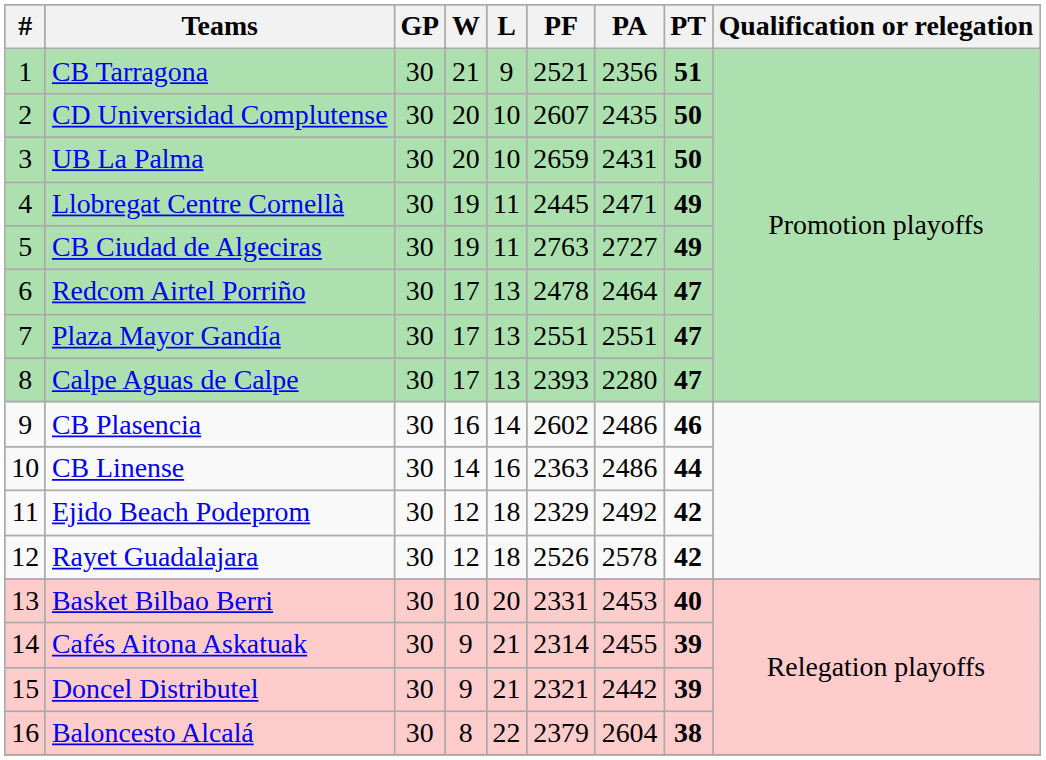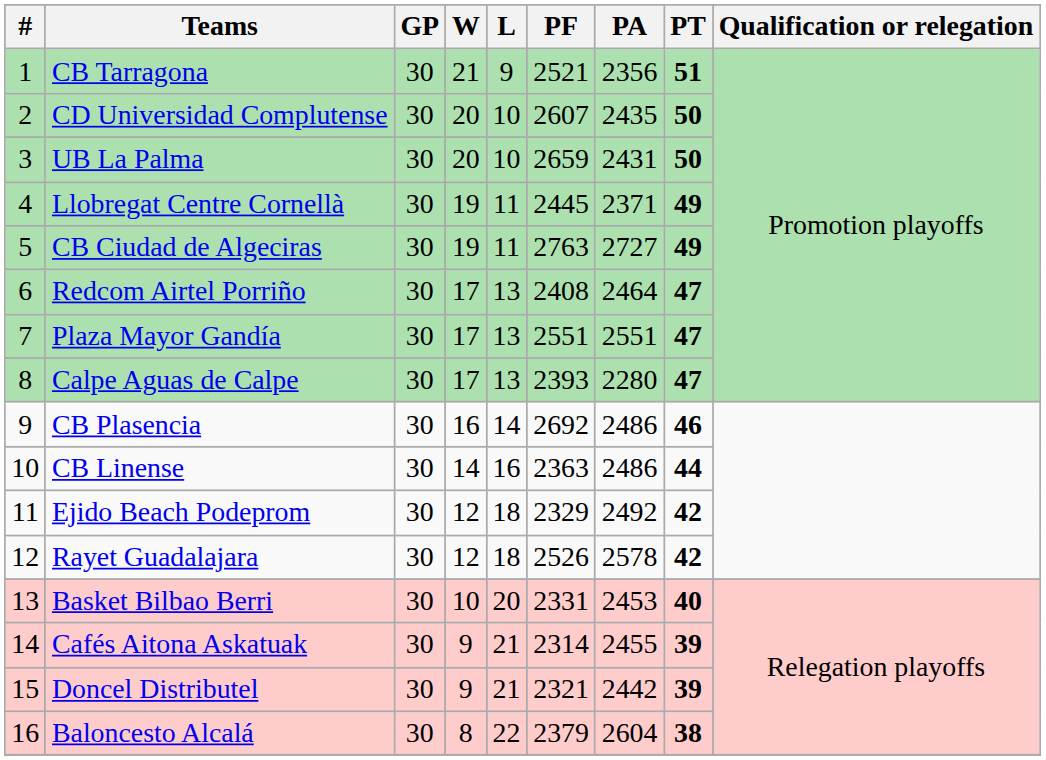Llobregat Centre Cornellà | PA: 2471 -> 2371
Redcom Airtel Porriño | PF: 2478 -> 2408
CB Plasencia | PF: 2602 -> 2692
